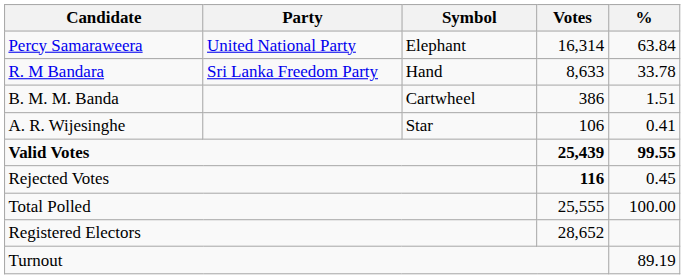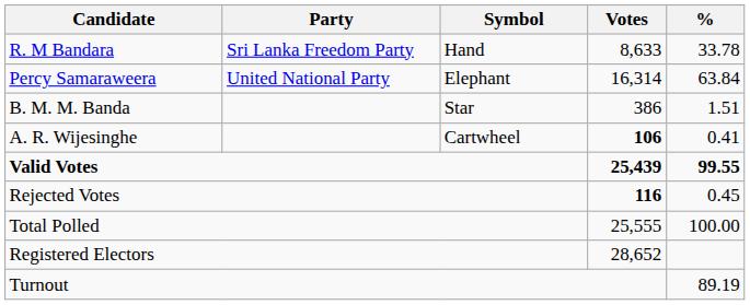rows swapped: Percy Samaraweera <-> R. M Bandara
B. M. M. Banda | Symbol: Cartwheel -> Star
A. R. Wijesinghe | Symbol: Star -> Cartwheel
A. R. Wijesinghe | Votes: normal -> bold
